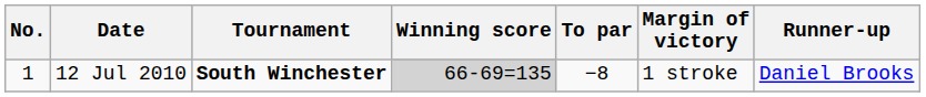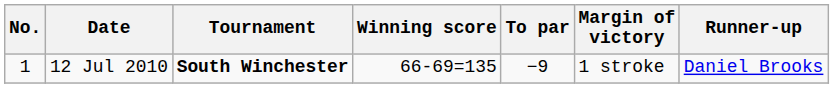12 Jul 2010 | Winning score: lightgrey background -> no background
12 Jul 2010 | To par: −8 -> −9
